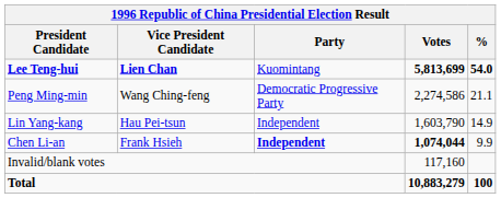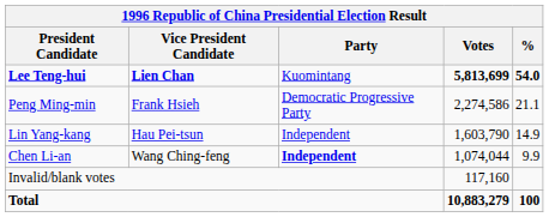Peng Ming-min | Vice President Candidate: Wang Ching-feng -> Frank Hsieh
Chen Li-an | Vice President Candidate: Frank Hsieh -> Wang Ching-feng
Chen Li-an | Votes: bold -> normal
